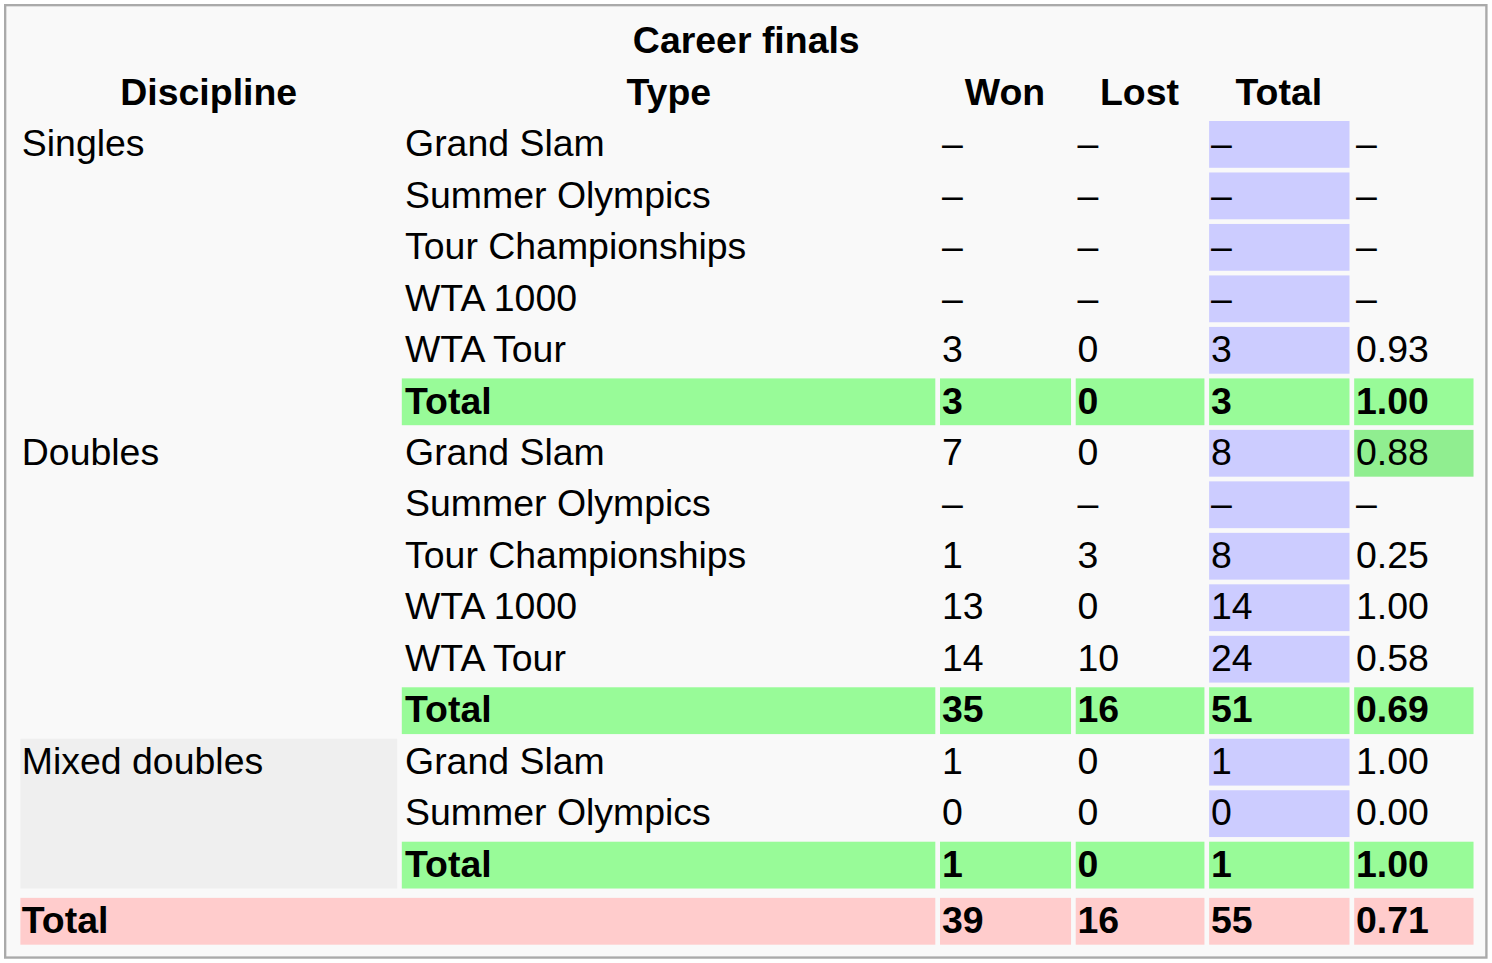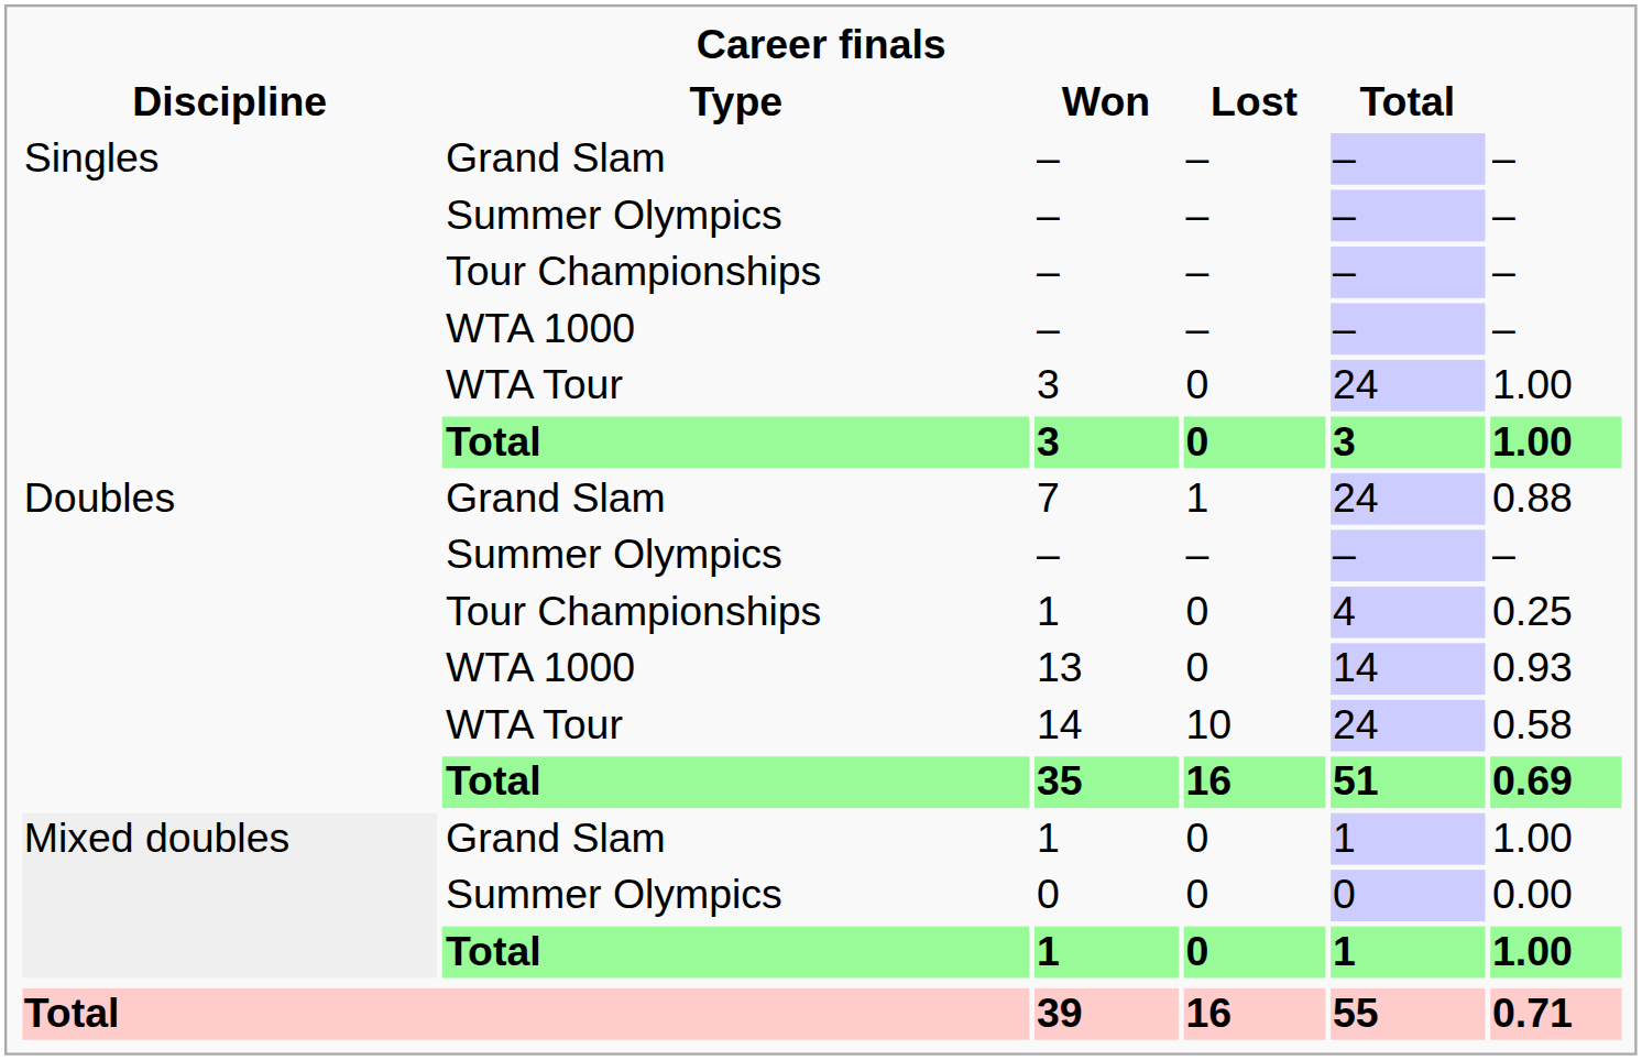WTA Tour / 3 | Total: 3 -> 24
WTA Tour / 3 | column 6: 0.93 -> 1.00
7 | Lost: 0 -> 1
7 | Total: 8 -> 24
7 | column 6: lightgreen background -> no background
Tour Championships / 1 | Lost: 3 -> 0
Tour Championships / 1 | Total: 8 -> 4
13 | column 6: 1.00 -> 0.93
